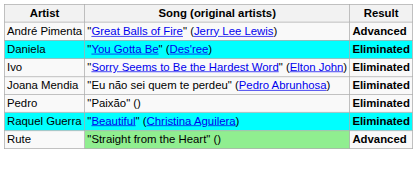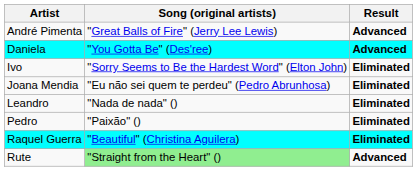Daniela | Result: Eliminated -> Advanced
+ row: Leandro | "Nada de nada" () | Eliminated
